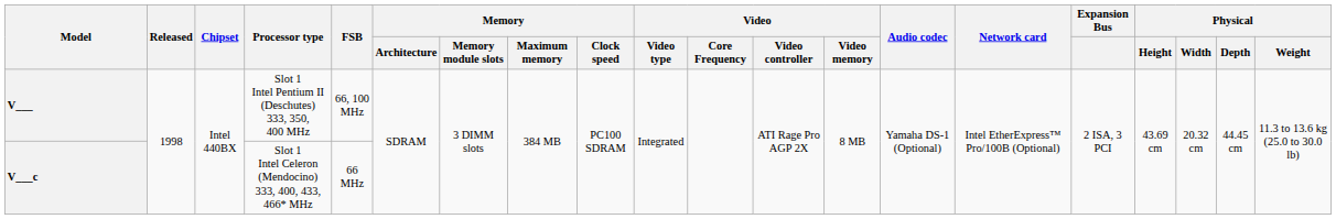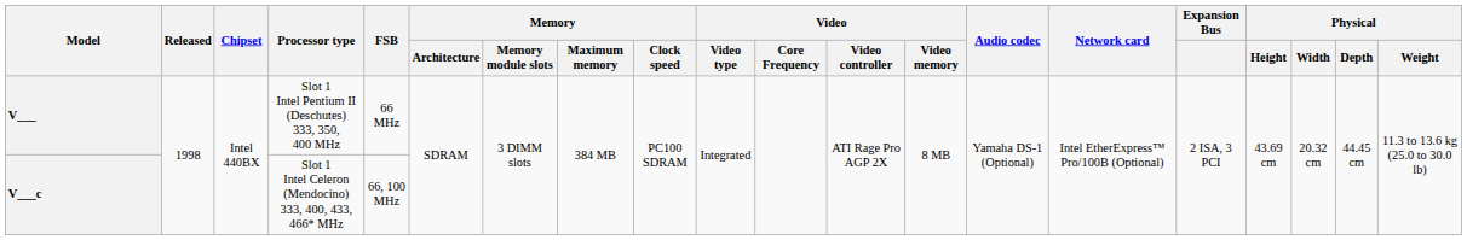V___ | FSB: 66, 100 MHz -> 66 MHz
V___c | FSB: 66 MHz -> 66, 100 MHz
